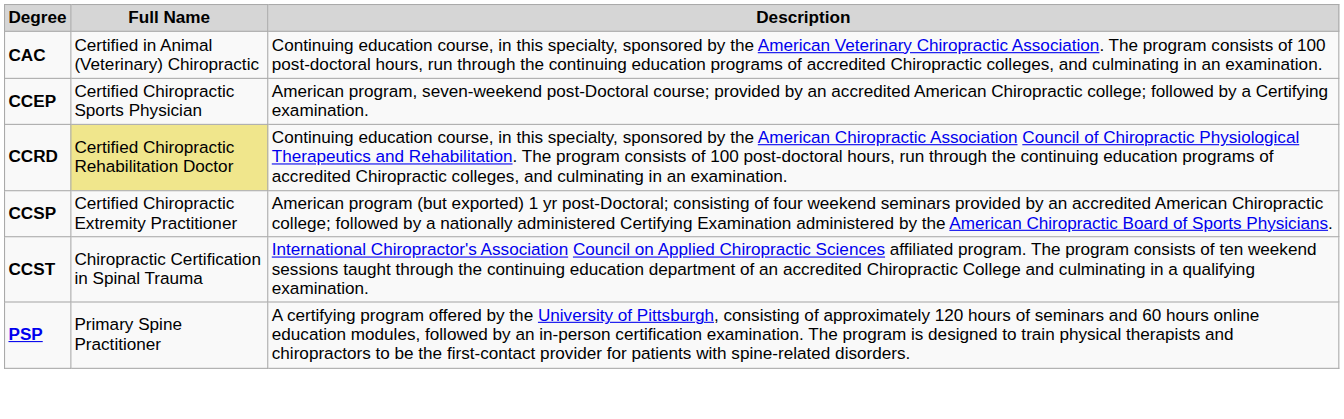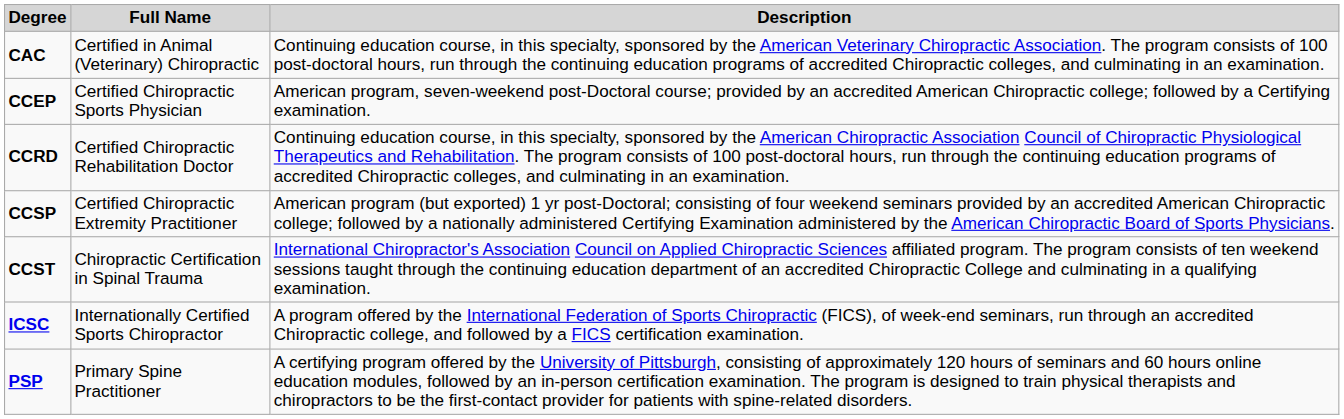CCRD | Full Name: khaki background -> no background
+ row: ICSC | Internationally Certified Sports Chiropractor | A program offered by the International Federation of Sports Chiropractic (FICS), of week-end seminars, run through an accredited Chiropractic college, and followed by a FICS certification examination.
